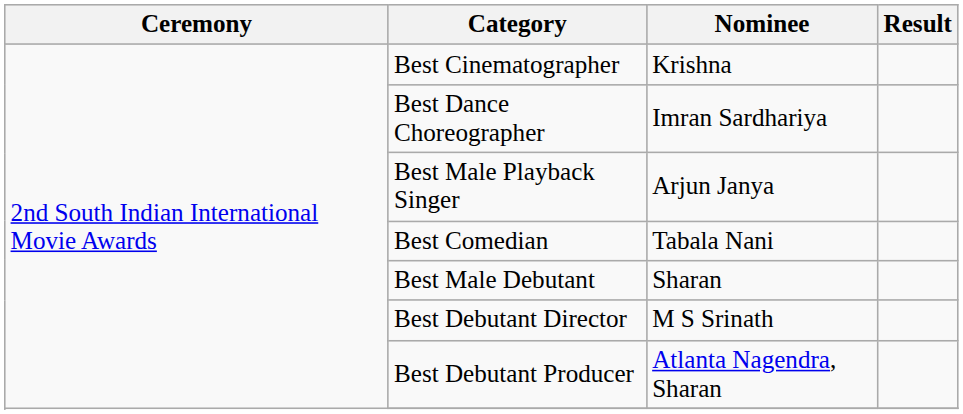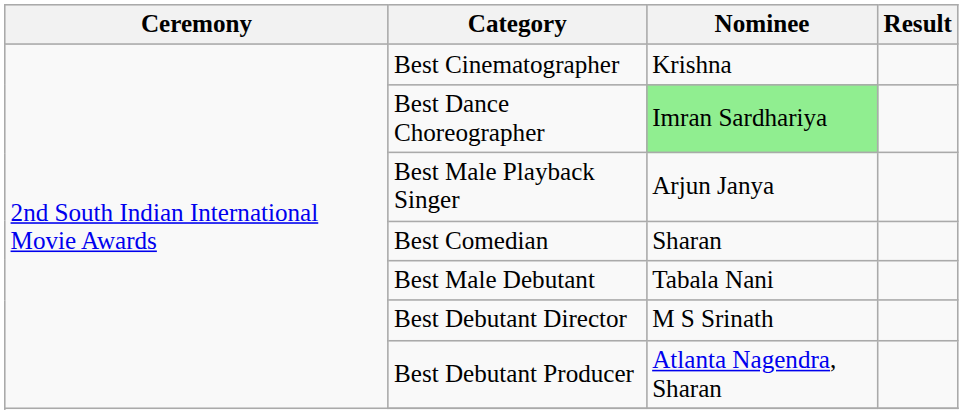Best Dance Choreographer | Nominee: no background -> lightgreen background
Best Comedian | Nominee: Tabala Nani -> Sharan
Best Male Debutant | Nominee: Sharan -> Tabala Nani
